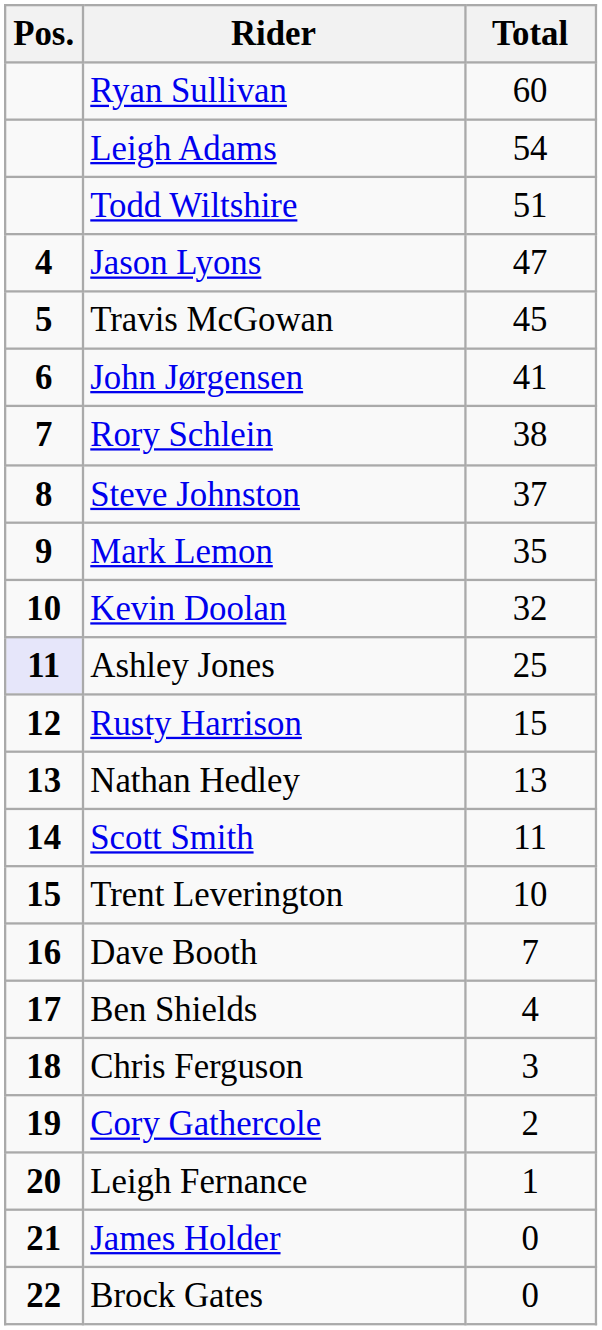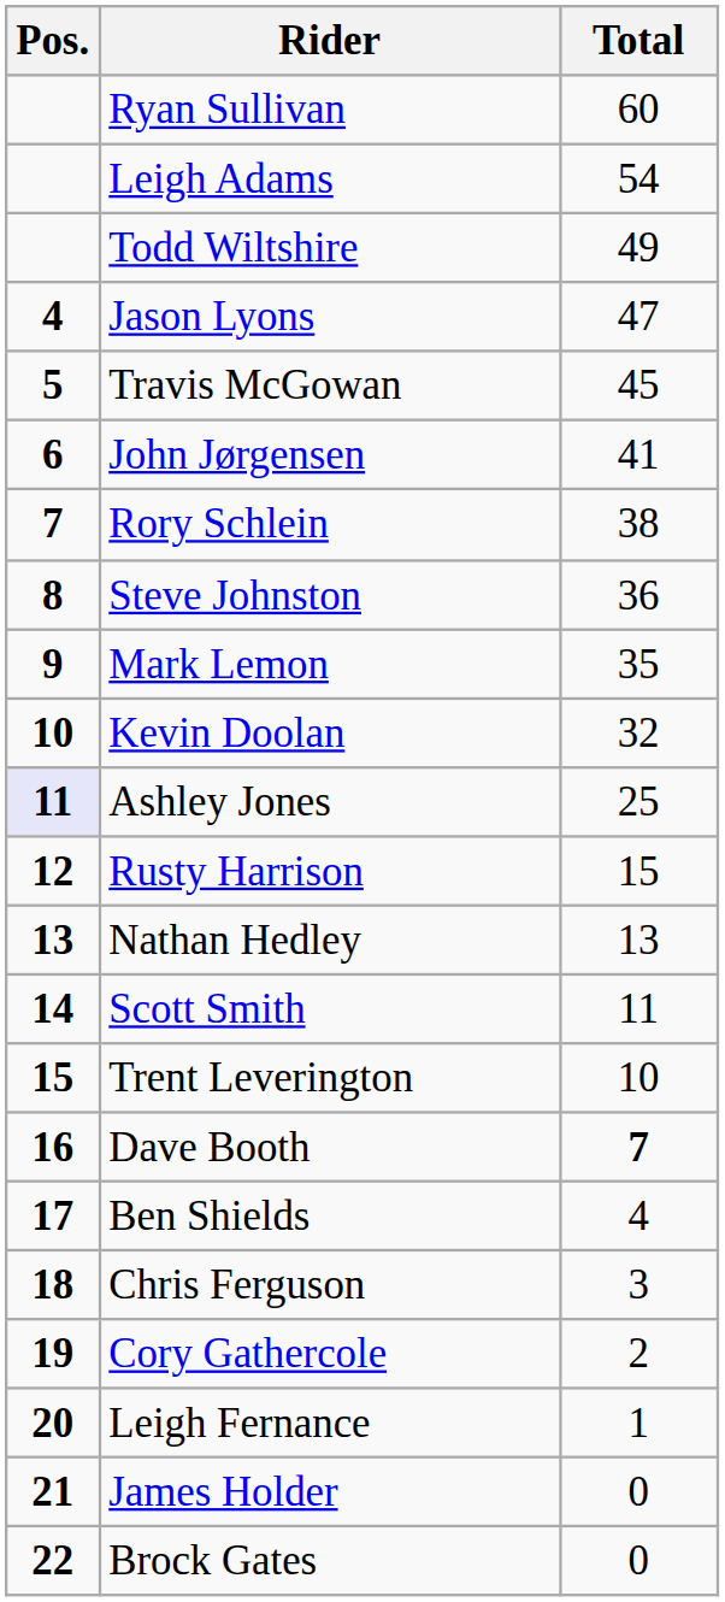Todd Wiltshire | Total: 51 -> 49
Steve Johnston | Total: 37 -> 36
Dave Booth | Total: normal -> bold
